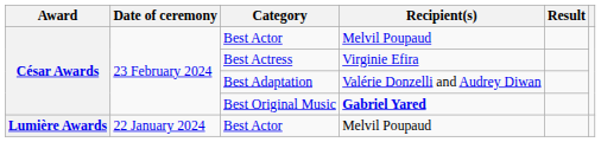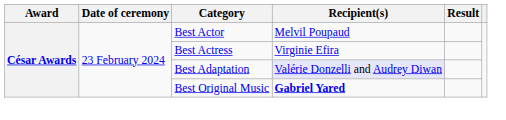Best Adaptation | Recipient(s): no background -> lavender background
- row: Lumière Awards | 22 January 2024 | Best Actor | Melvil Poupaud
